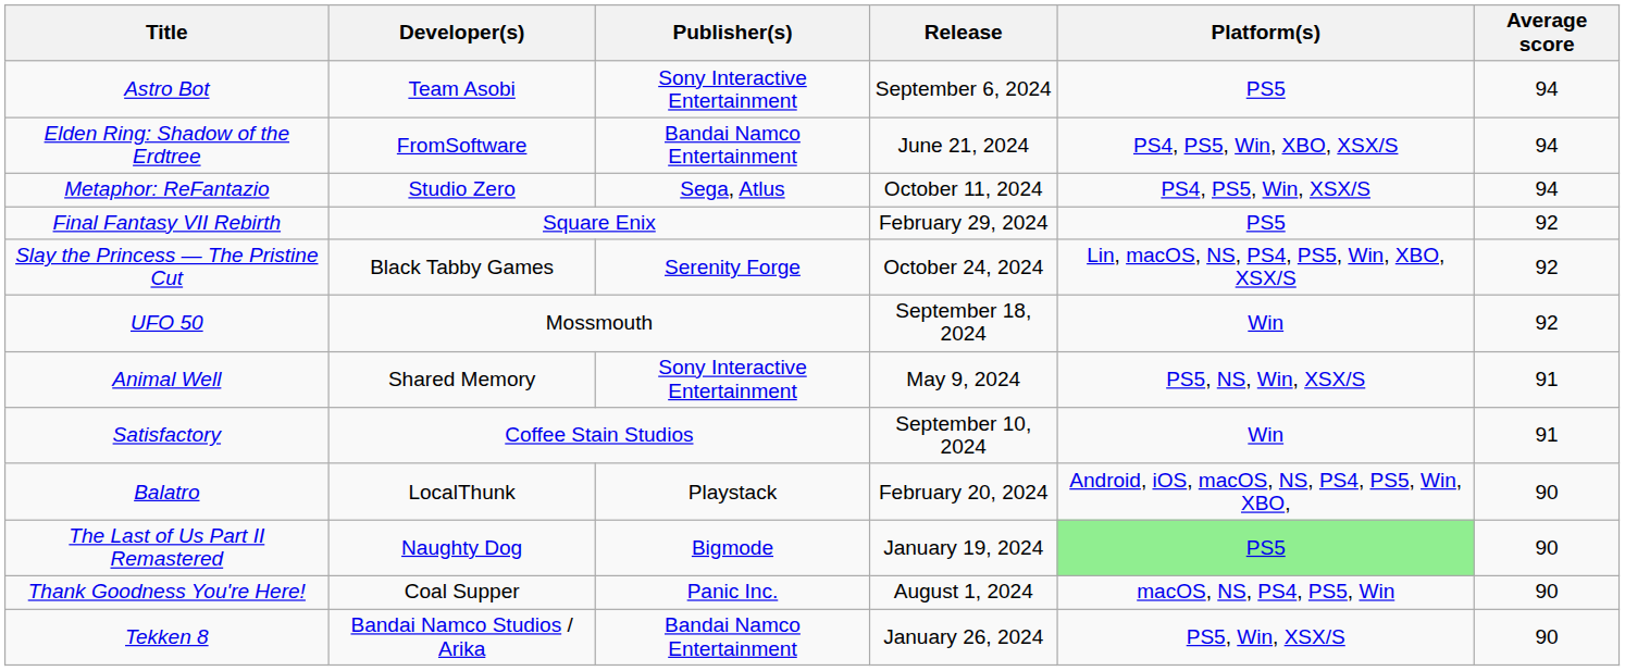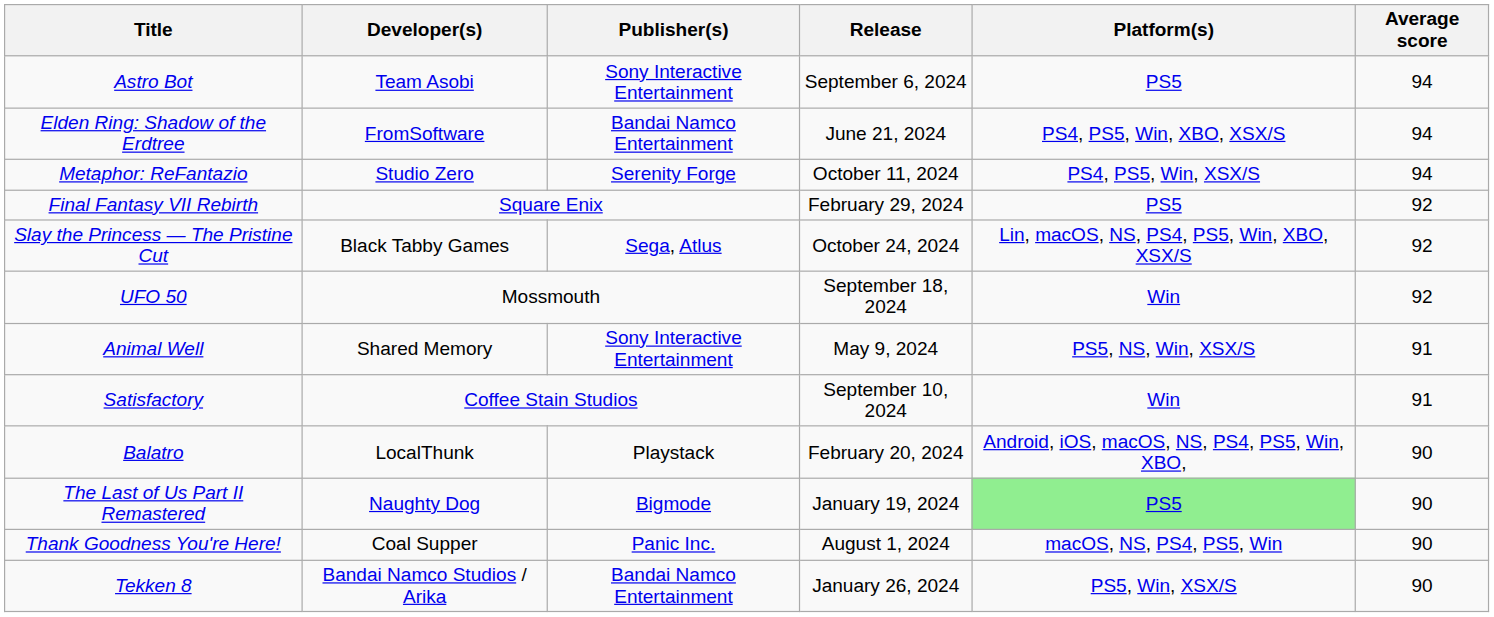Metaphor: ReFantazio | Publisher(s): Sega, Atlus -> Serenity Forge
Slay the Princess — The Pristine Cut | Publisher(s): Serenity Forge -> Sega, Atlus
